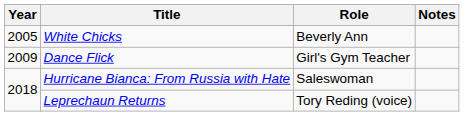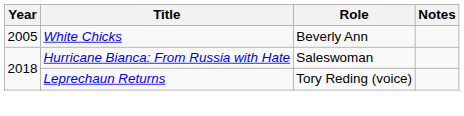- row: 2009 | Dance Flick | Girl's Gym Teacher
